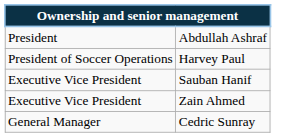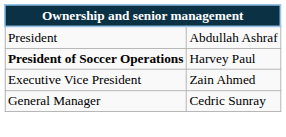Harvey Paul | column 1: normal -> bold
- row: Executive Vice President | Sauban Hanif
